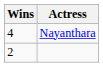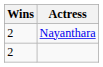Nayanthara | Wins: 4 -> 2
